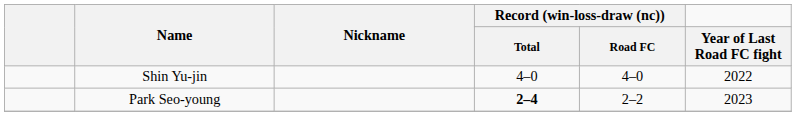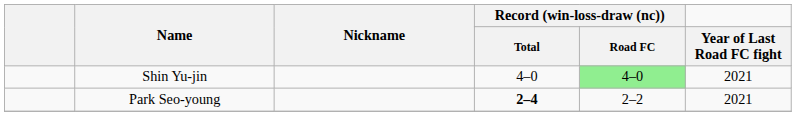Shin Yu-jin | Record (win-loss-draw (nc)) / Road FC: no background -> lightgreen background
Shin Yu-jin | Year of Last Road FC fight: 2022 -> 2021
Park Seo-young | Year of Last Road FC fight: 2023 -> 2021
